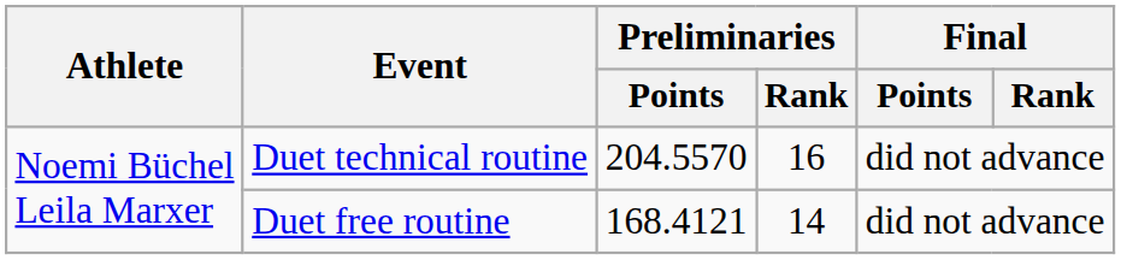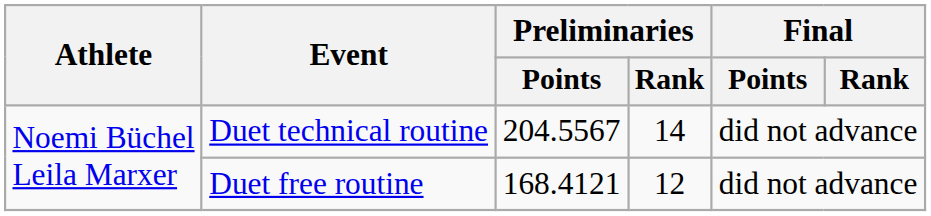Duet technical routine | Preliminaries / Points: 204.5570 -> 204.5567
Duet technical routine | Preliminaries / Rank: 16 -> 14
Duet free routine | Preliminaries / Rank: 14 -> 12
